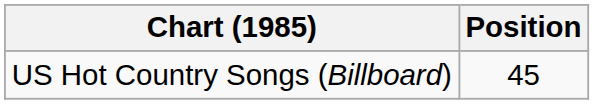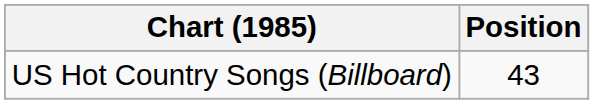US Hot Country Songs (Billboard) | Position: 45 -> 43
